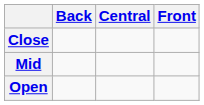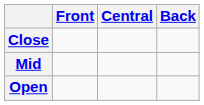columns swapped: Front <-> Back
